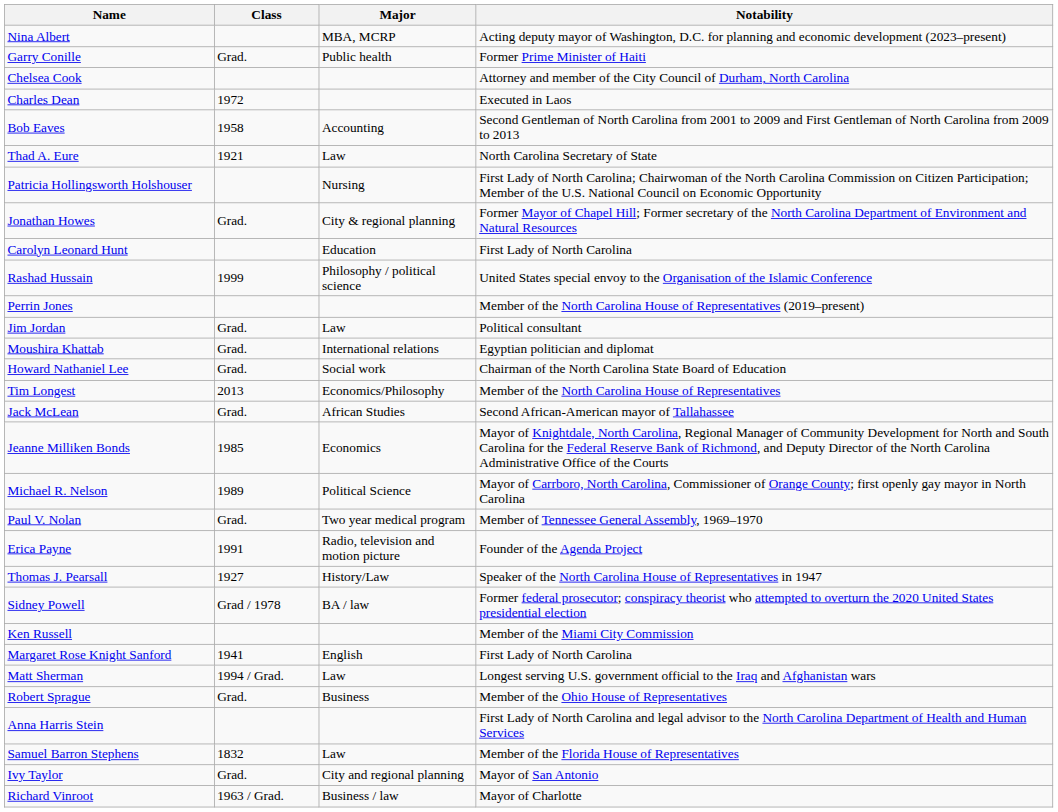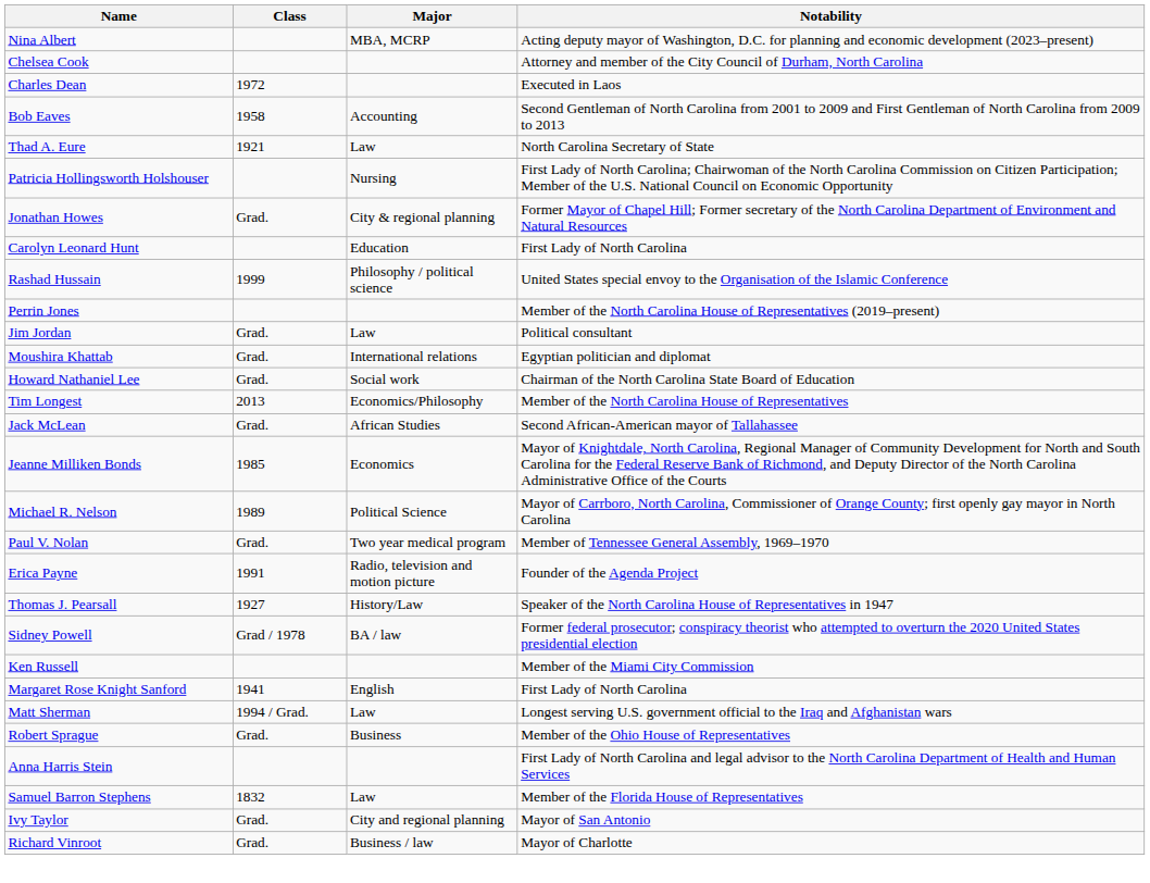- row: Garry Conille | Grad. | Public health | Former Prime Minister of Haiti
Richard Vinroot | Class: 1963 / Grad. -> Grad.
